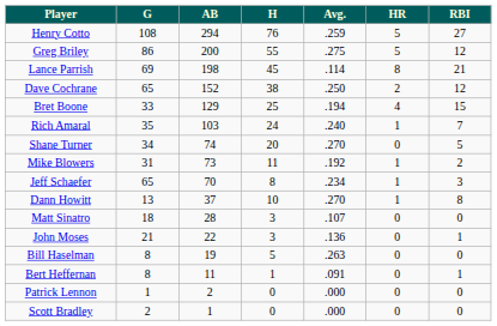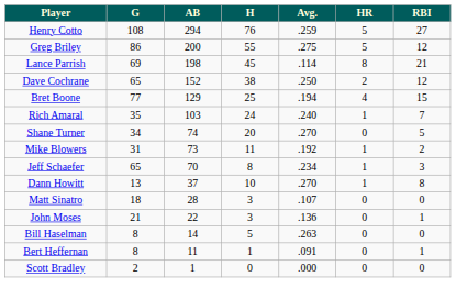Bret Boone | G: 33 -> 77
Bill Haselman | AB: 19 -> 14
- row: Patrick Lennon | 1 | 2 | 0 | .000 | 0 | 0
